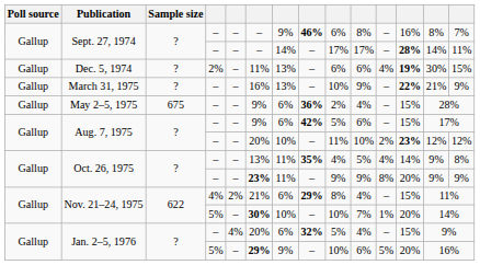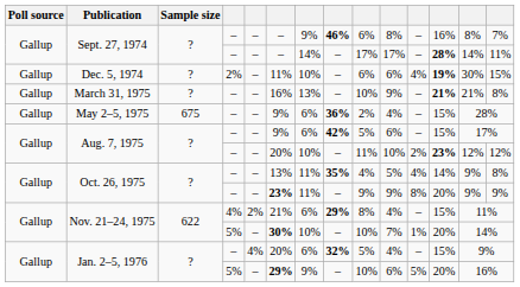Dec. 5, 1974 | column 7: 13% -> 10%
March 31, 1975 | column 12: 22% -> 21%
March 31, 1975 | column 14: 9% -> 8%
